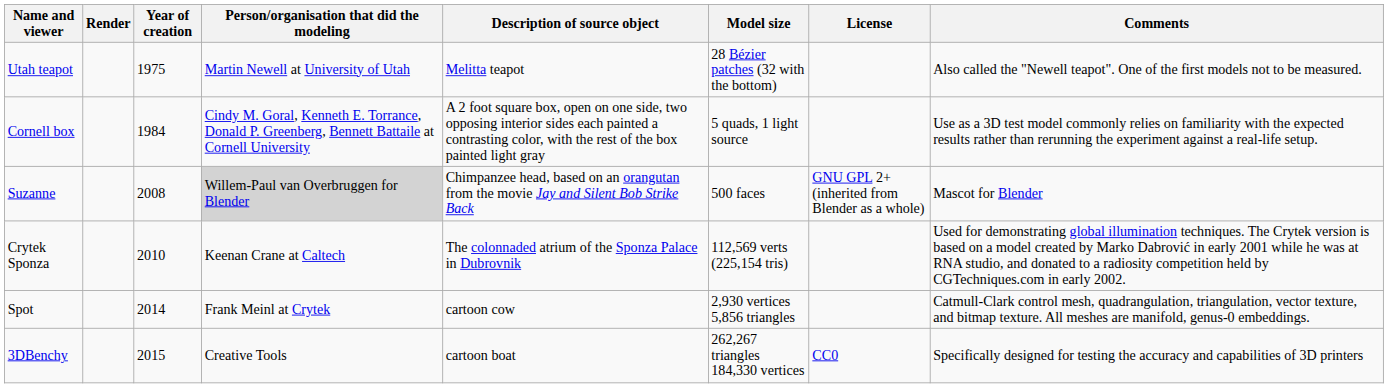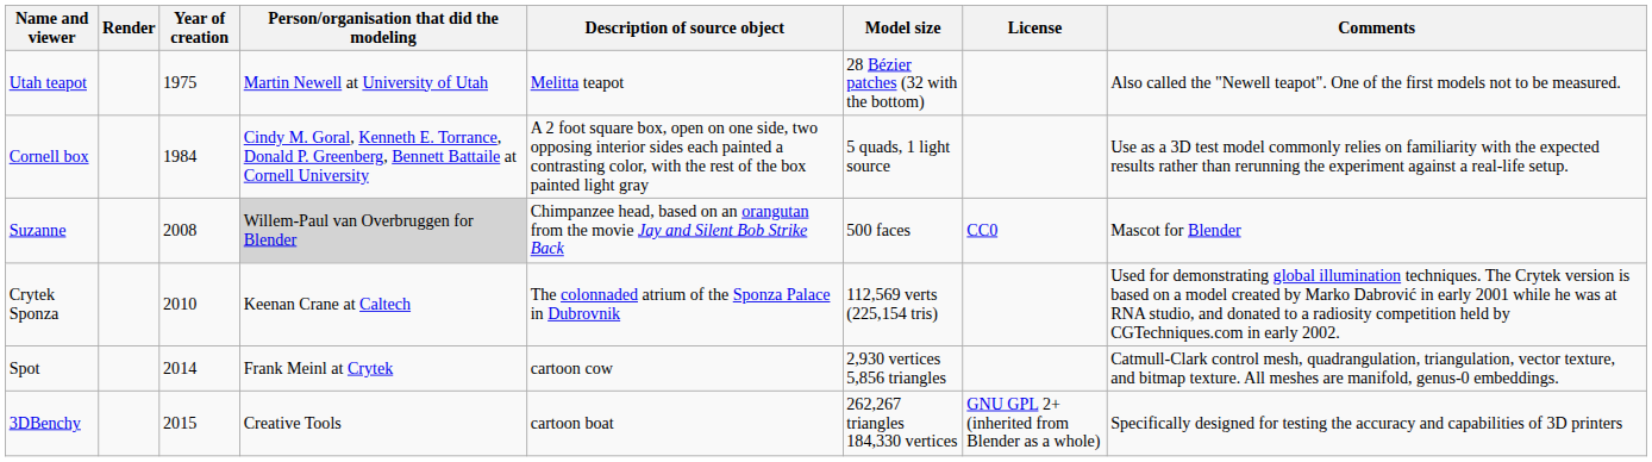Suzanne | License: GNU GPL 2+ (inherited from Blender as a whole) -> CC0
3DBenchy | License: CC0 -> GNU GPL 2+ (inherited from Blender as a whole)
